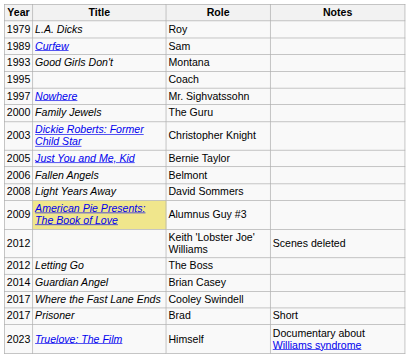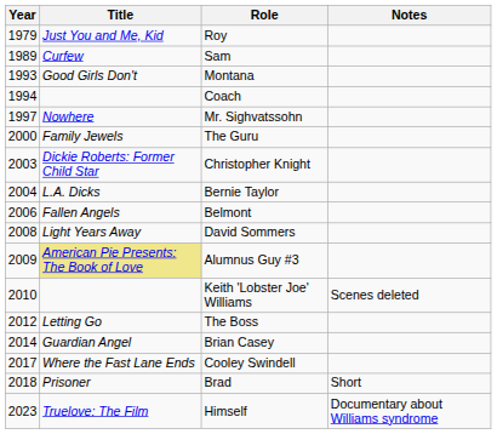Roy | Title: L.A. Dicks -> Just You and Me, Kid
Coach | Year: 1995 -> 1994
Bernie Taylor | Year: 2005 -> 2004
Bernie Taylor | Title: Just You and Me, Kid -> L.A. Dicks
Keith 'Lobster Joe' Williams | Year: 2012 -> 2010
Brad | Year: 2017 -> 2018
